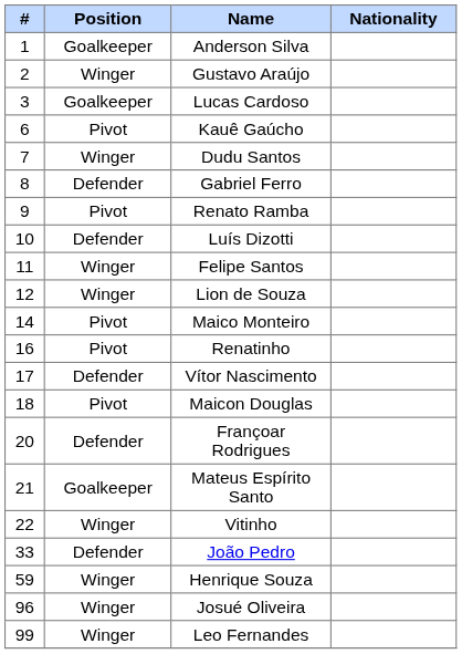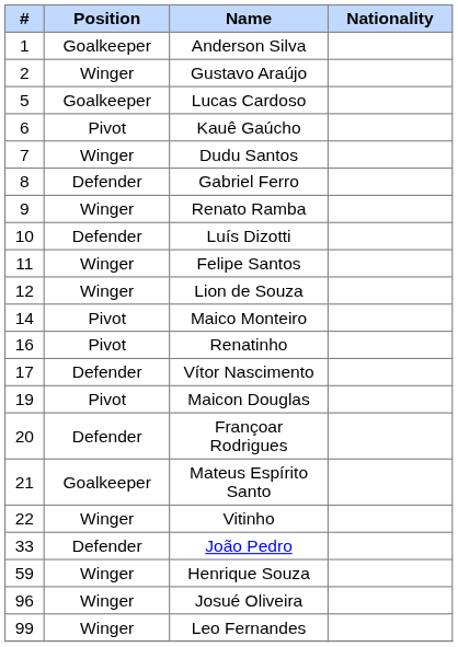Lucas Cardoso | #: 3 -> 5
Renato Ramba | Position: Pivot -> Winger
Maicon Douglas | #: 18 -> 19
